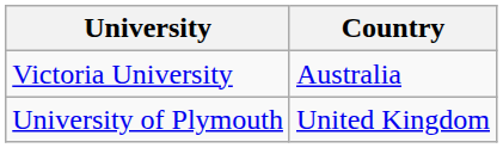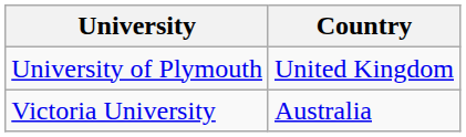rows swapped: University of Plymouth <-> Victoria University
